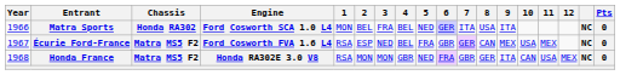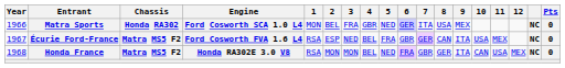Matra Sports | 4: BEL -> GBR
Matra Sports | 9: ITA -> MEX
Écurie Ford-France | 9: MEX -> ITA
Honda France | 4: GBR -> BEL
